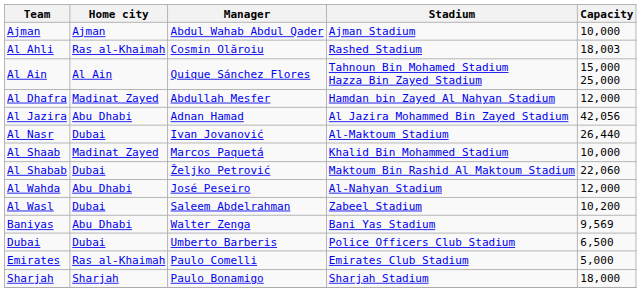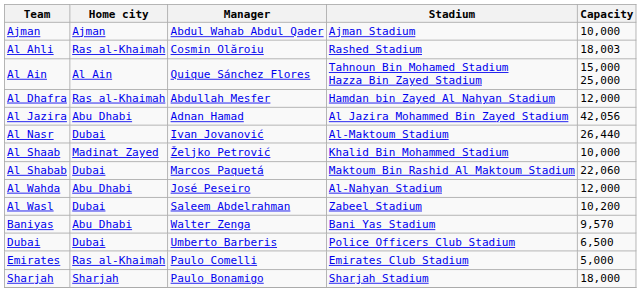Al Dhafra | Home city: Madinat Zayed -> Ras al-Khaimah
Al Shaab | Manager: Marcos Paquetá -> Željko Petrović
Al Shabab | Manager: Željko Petrović -> Marcos Paquetá
Baniyas | Capacity: 9,569 -> 9,570
